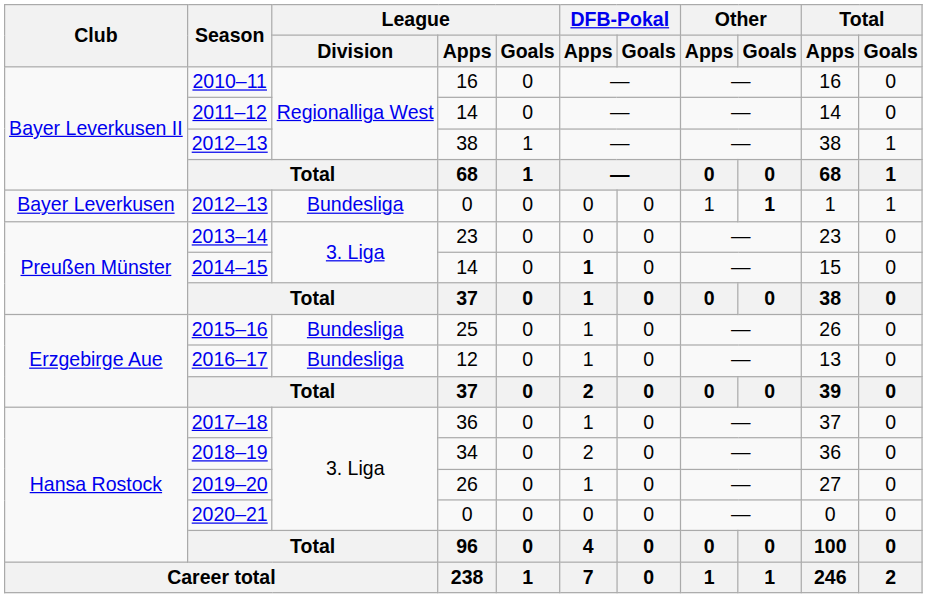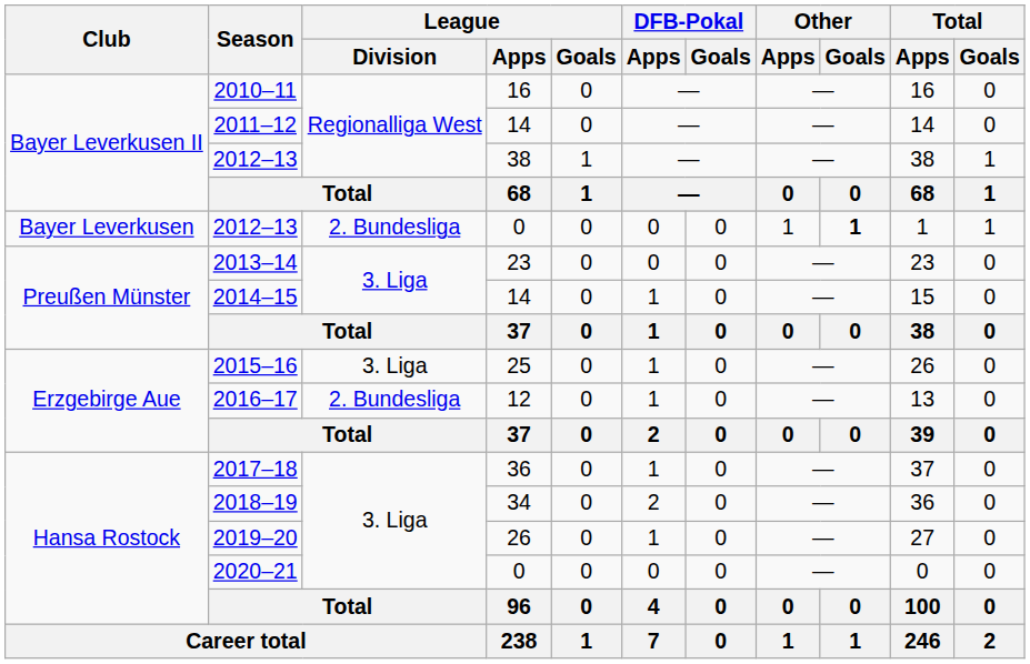2012–13 / 0 | League / Division: Bundesliga -> 2. Bundesliga
2014–15 | DFB-Pokal / Apps: bold -> normal
2015–16 | League / Division: Bundesliga -> 3. Liga
2016–17 | League / Division: Bundesliga -> 2. Bundesliga
